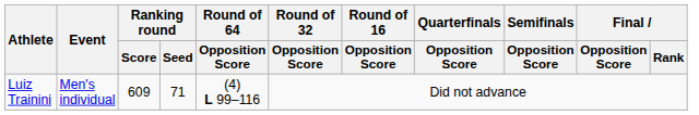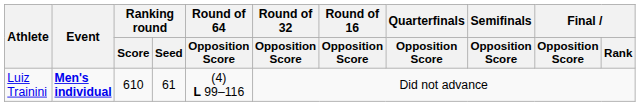Luiz Trainini | Event: normal -> bold
Luiz Trainini | Ranking round / Score: 609 -> 610
Luiz Trainini | Ranking round / Seed: 71 -> 61
